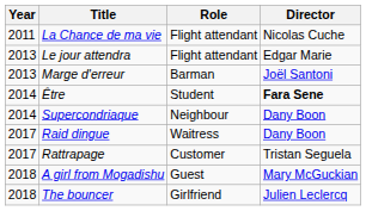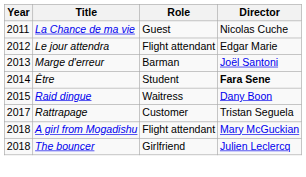La Chance de ma vie | Role: Flight attendant -> Guest
Le jour attendra | Year: 2013 -> 2012
- row: 2014 | Supercondriaque | Neighbour | Dany Boon
Raid dingue | Year: 2017 -> 2015
A girl from Mogadishu | Role: Guest -> Flight attendant
